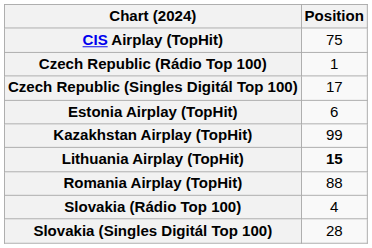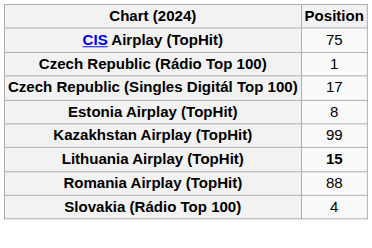Estonia Airplay (TopHit) | Position: 6 -> 8
- row: Slovakia (Singles Digitál Top 100) | 28
